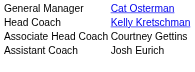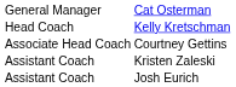+ row: Assistant Coach | Kristen Zaleski
